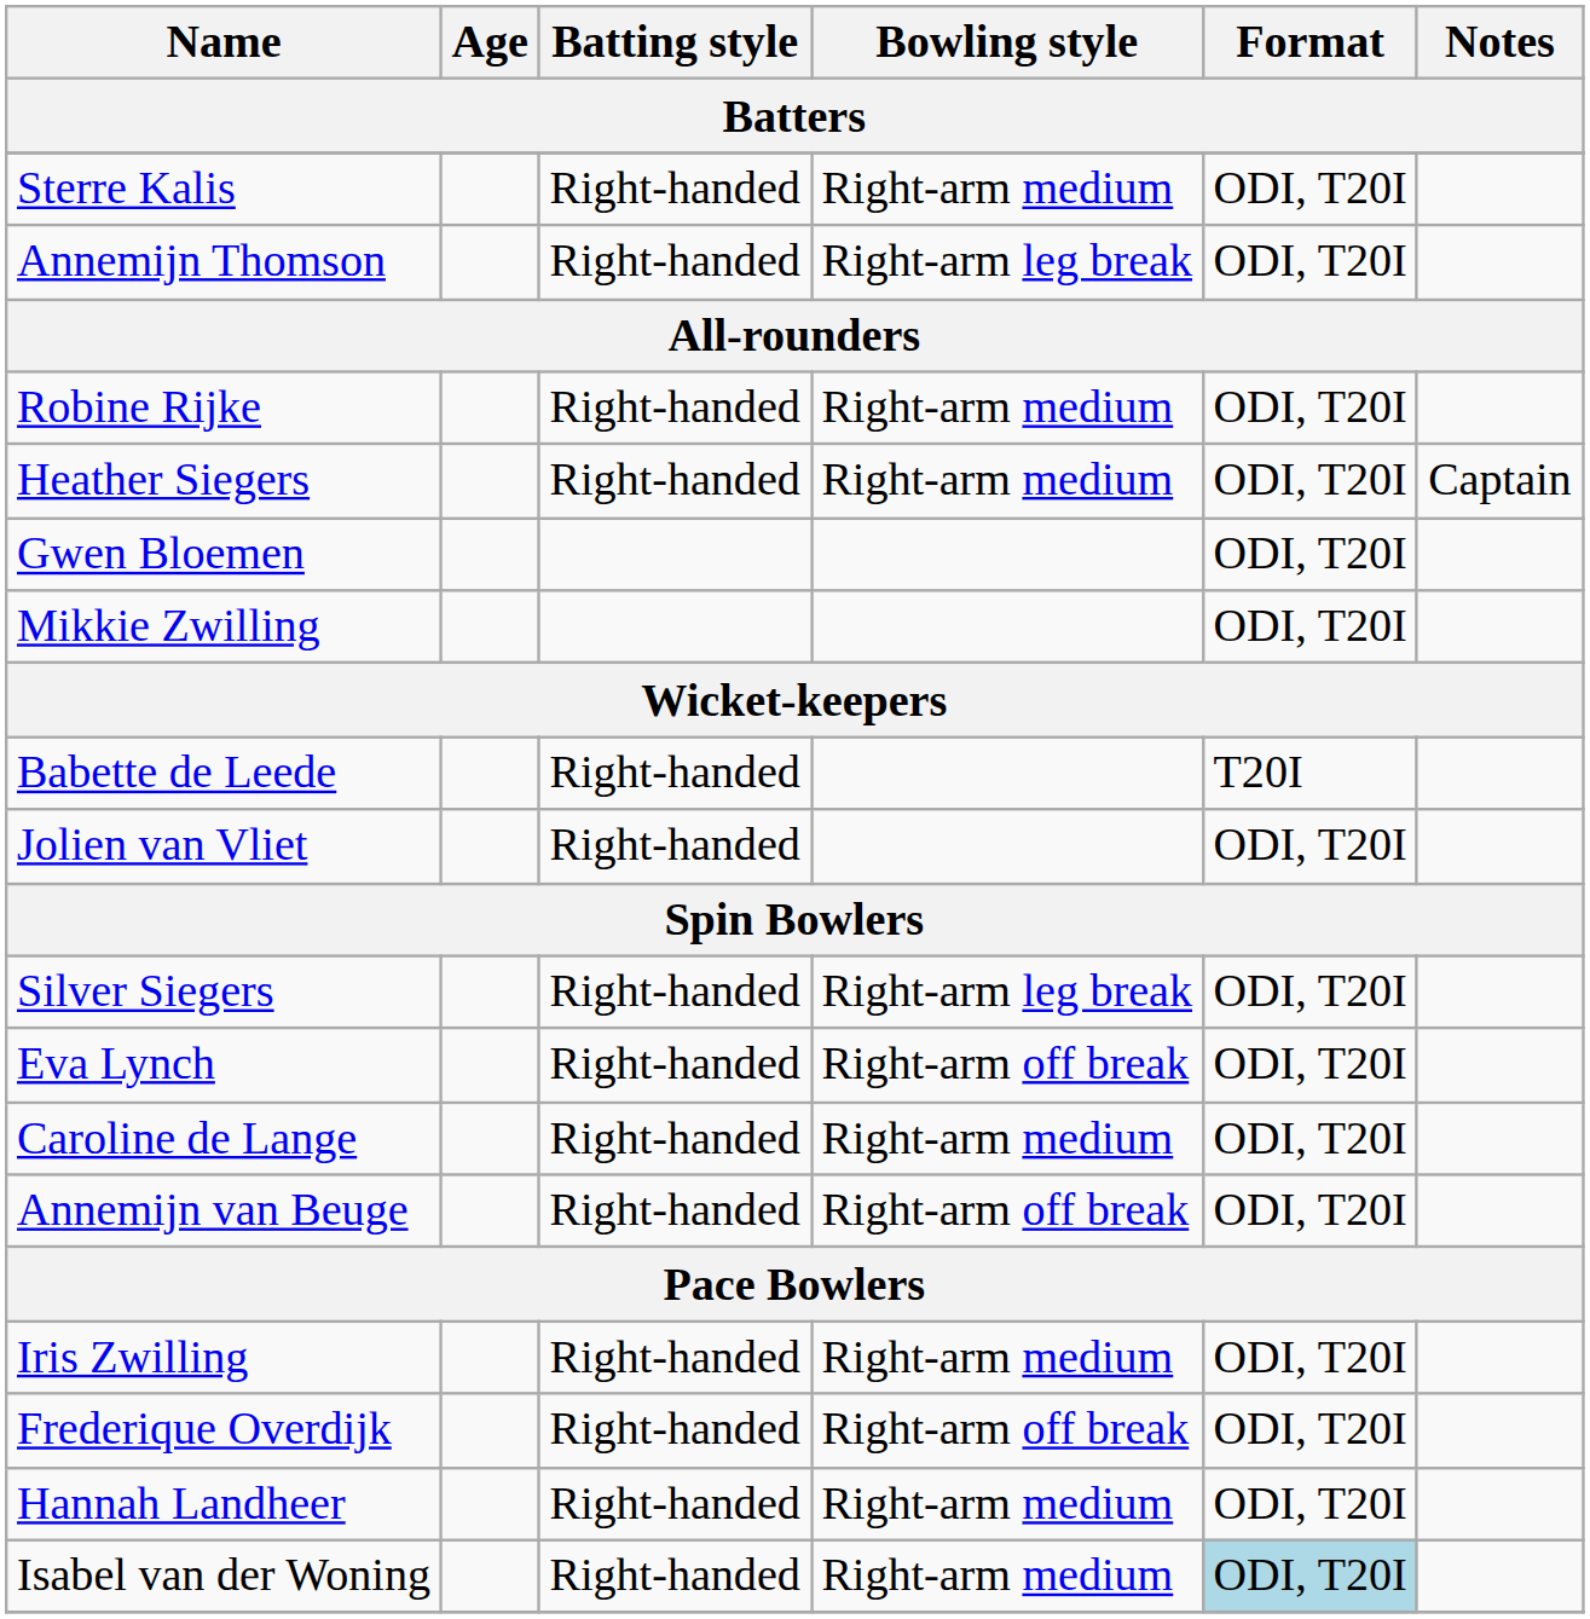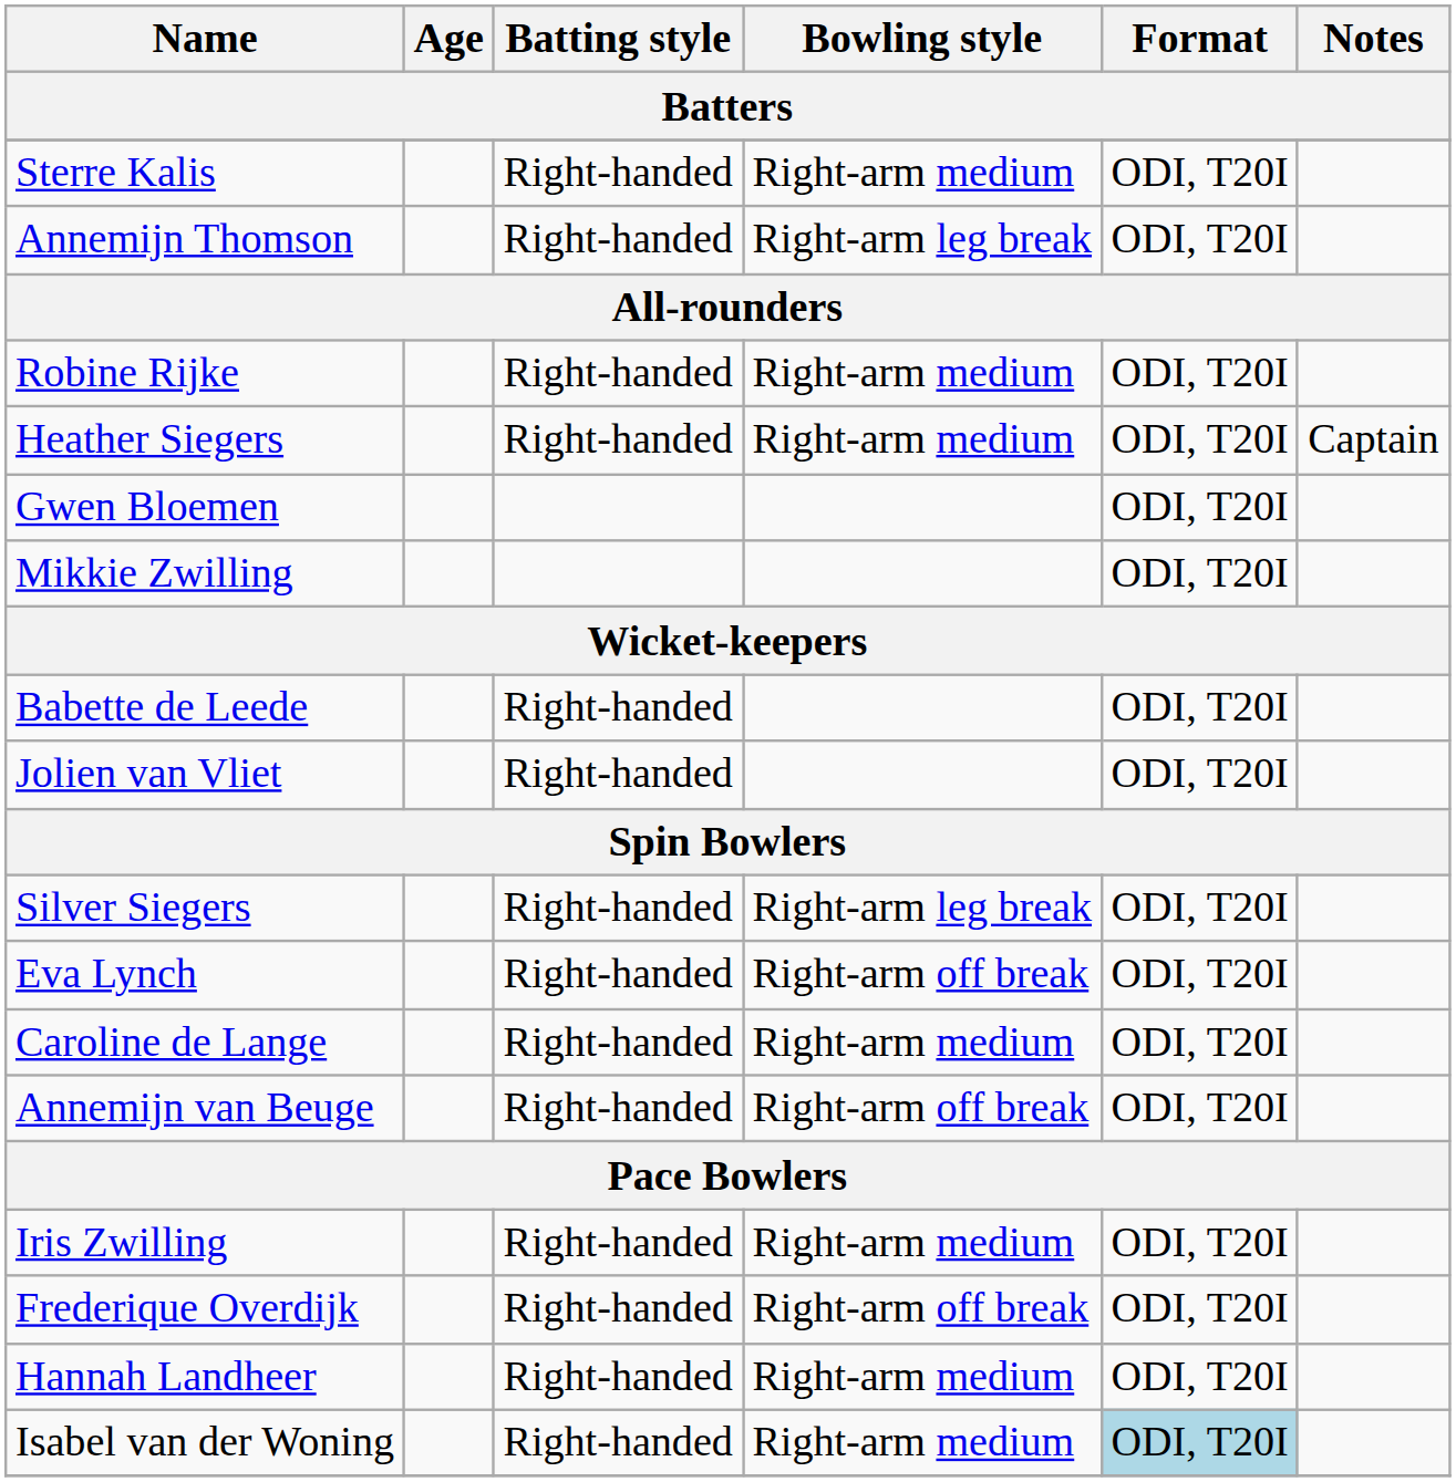Babette de Leede | Format: T20I -> ODI, T20I
